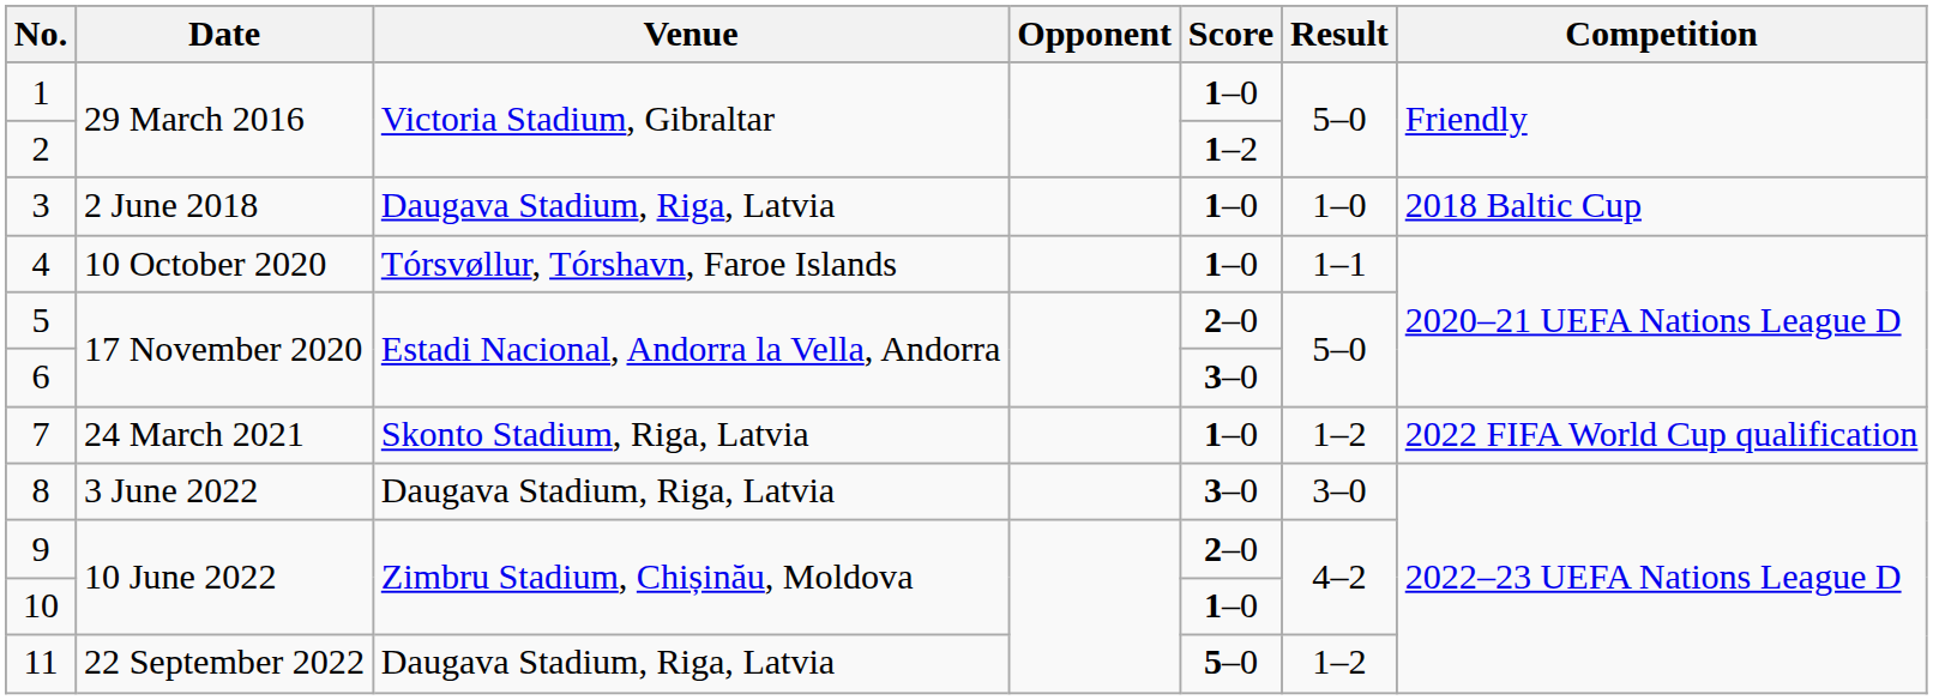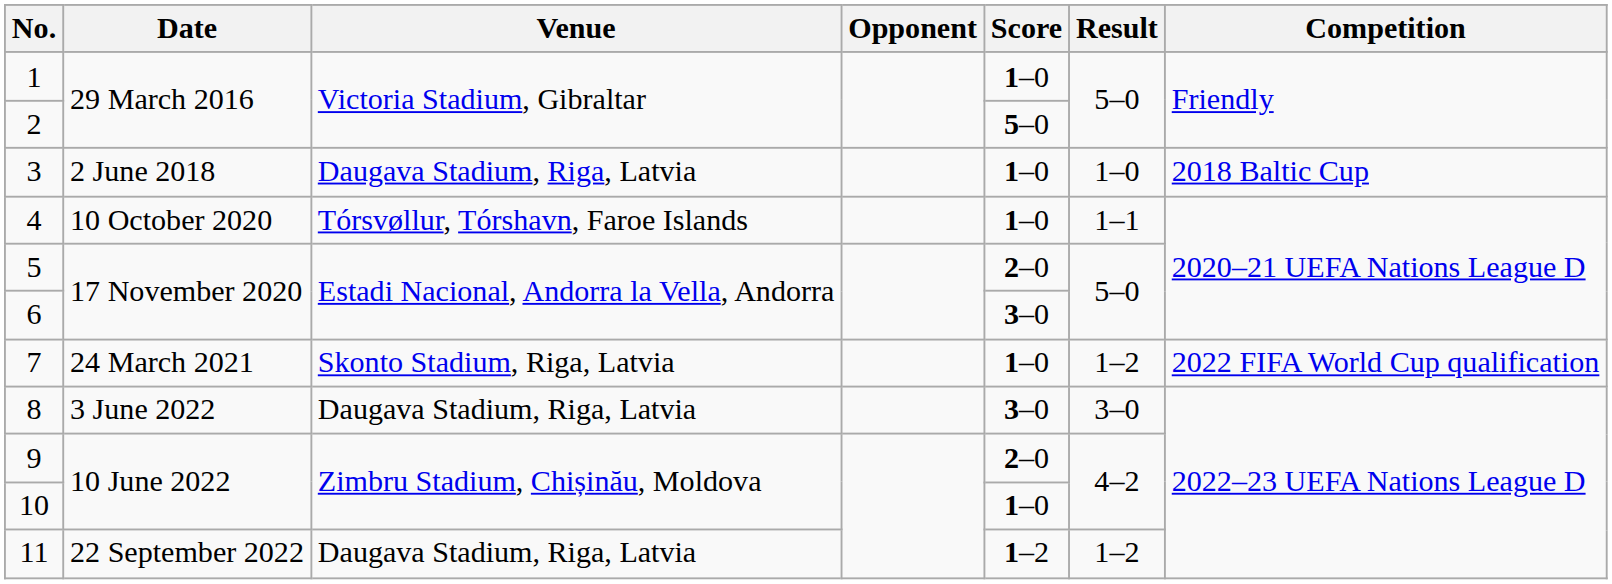2 | Score: 1–2 -> 5–0
11 | Score: 5–0 -> 1–2
